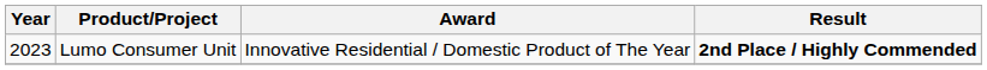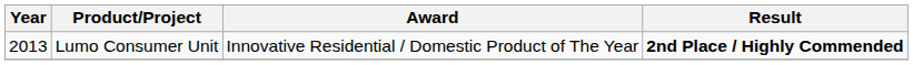Lumo Consumer Unit | Year: 2023 -> 2013
